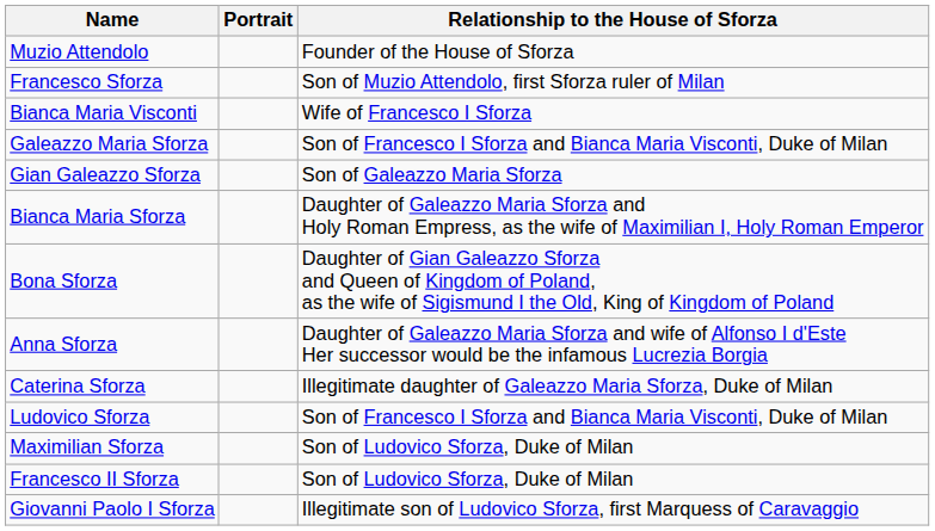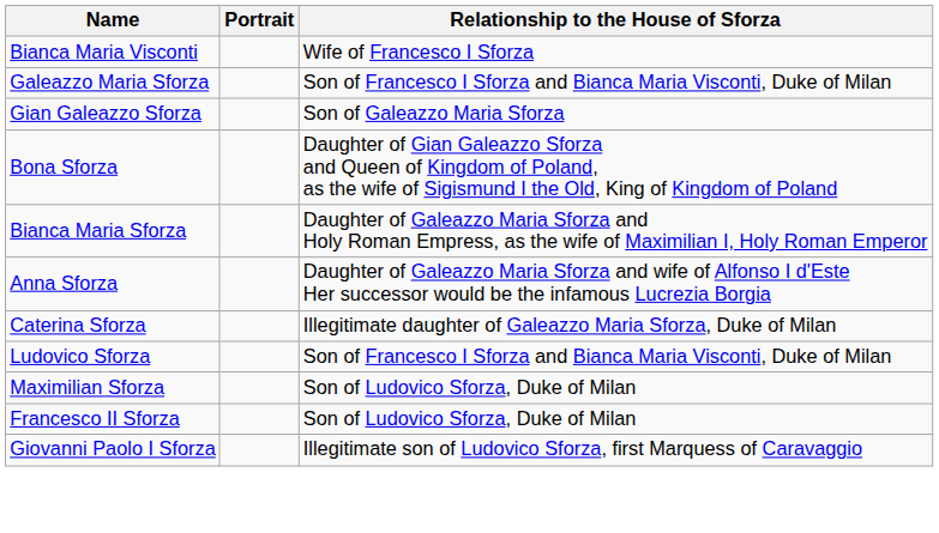- row: Muzio Attendolo | Founder of the House of Sforza
- row: Francesco Sforza | Son of Muzio Attendolo, first Sforza ruler of Milan
rows swapped: Bona Sforza <-> Bianca Maria Sforza
